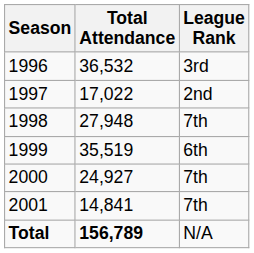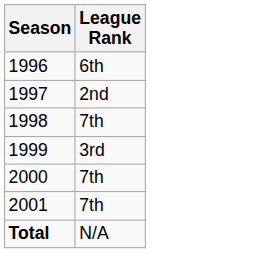- column: Total Attendance | 36,532 | 17,022 | 27,948 | 35,519 | 24,927 | 14,841 | 156,789
1996 | League Rank: 3rd -> 6th
1999 | League Rank: 6th -> 3rd
